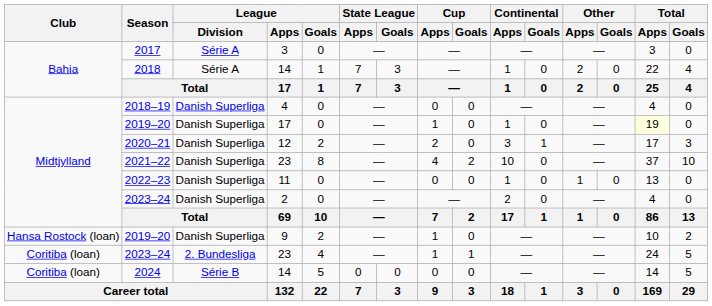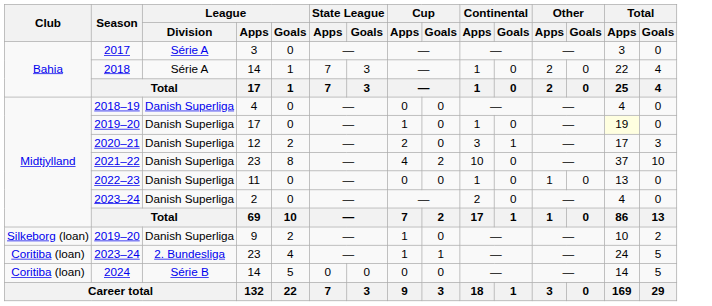2019–20 / 9 | Club: Hansa Rostock (loan) -> Silkeborg (loan)
